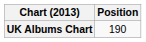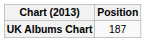UK Albums Chart | Position: 190 -> 187
